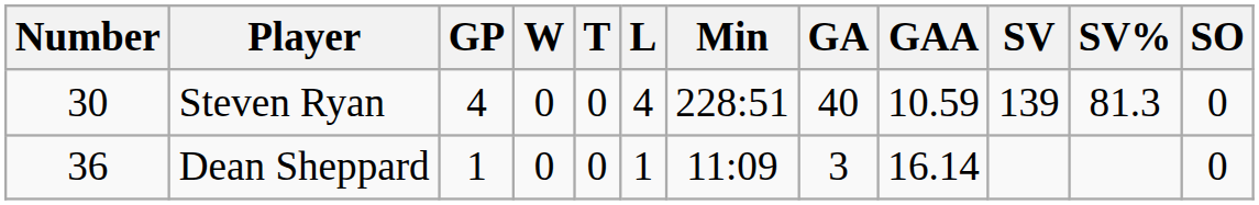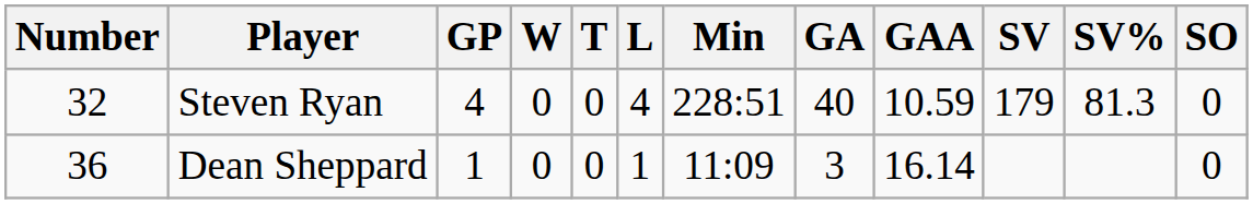Steven Ryan | Number: 30 -> 32
Steven Ryan | SV: 139 -> 179
